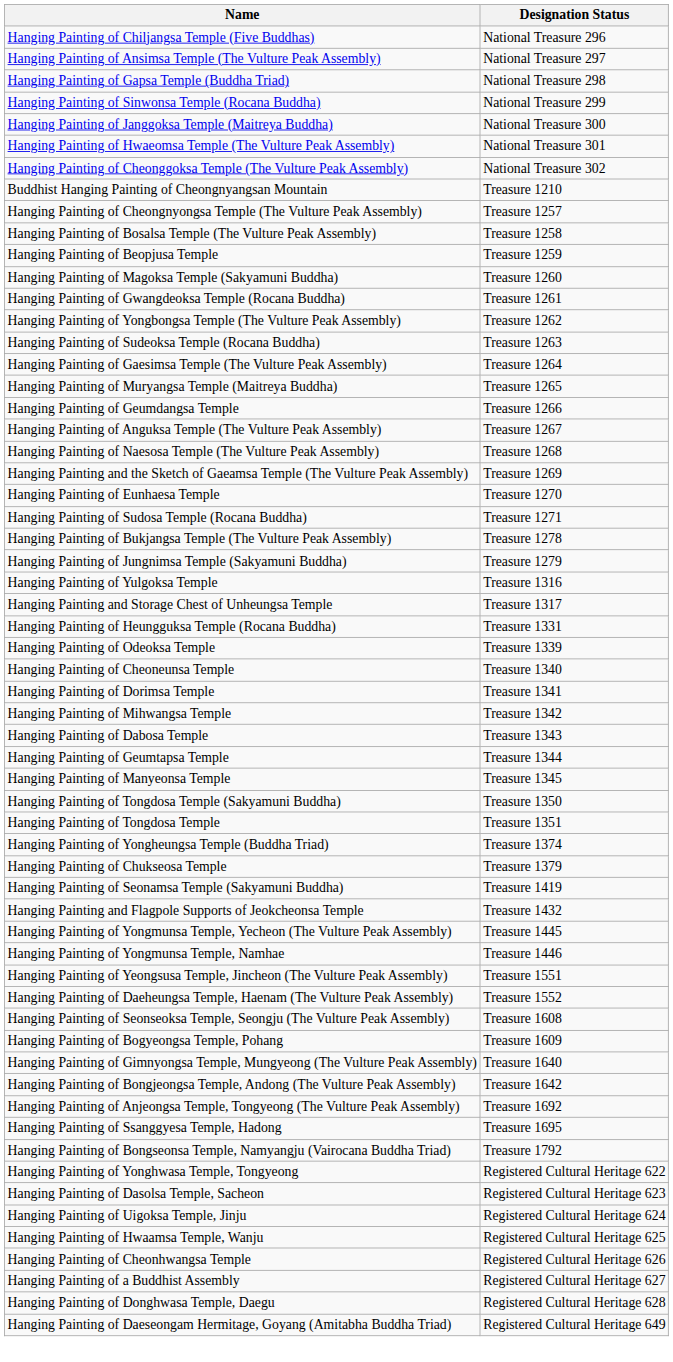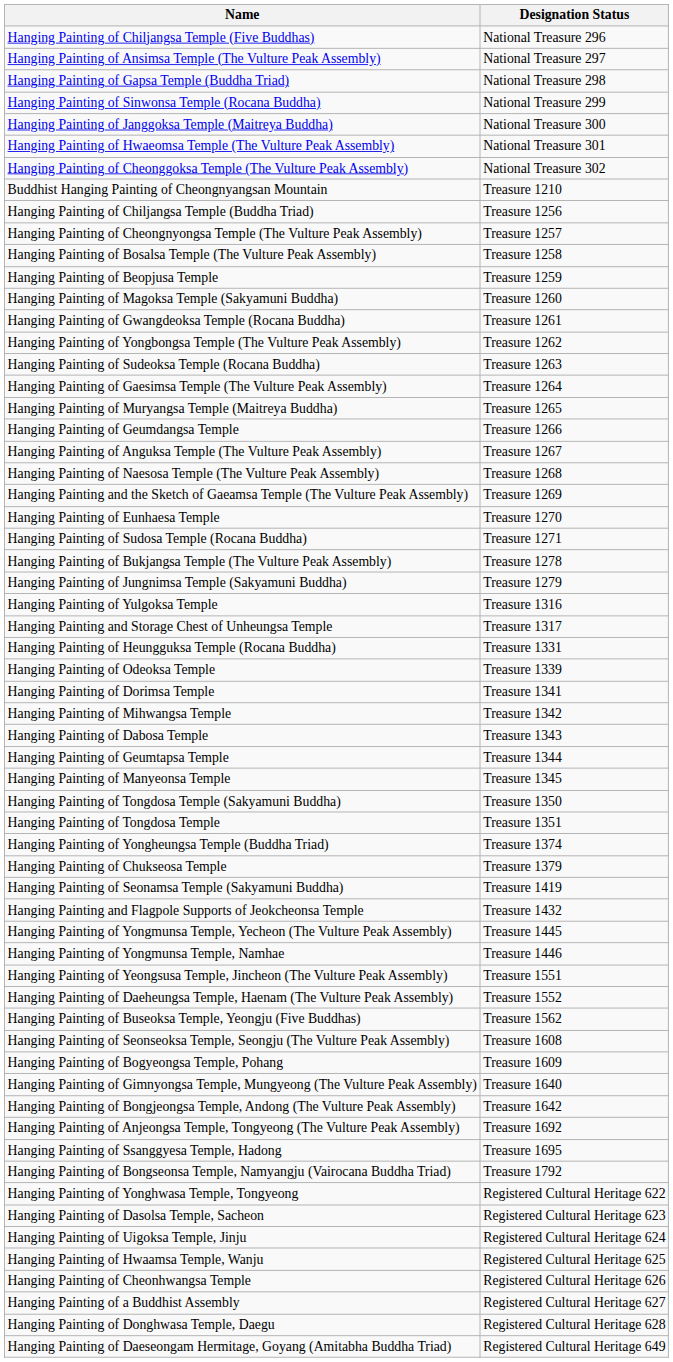+ row: Hanging Painting of Chiljangsa Temple (Buddha Triad) | Treasure 1256
- row: Hanging Painting of Cheoneunsa Temple | Treasure 1340
+ row: Hanging Painting of Buseoksa Temple, Yeongju (Five Buddhas) | Treasure 1562
